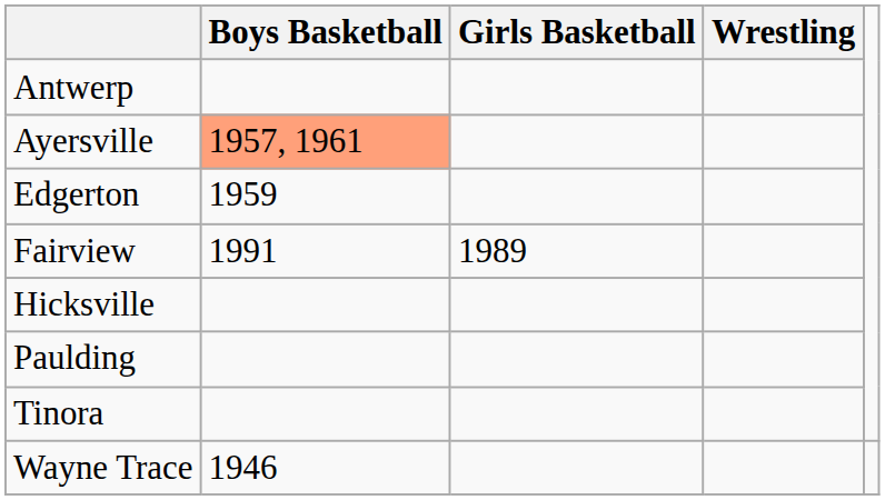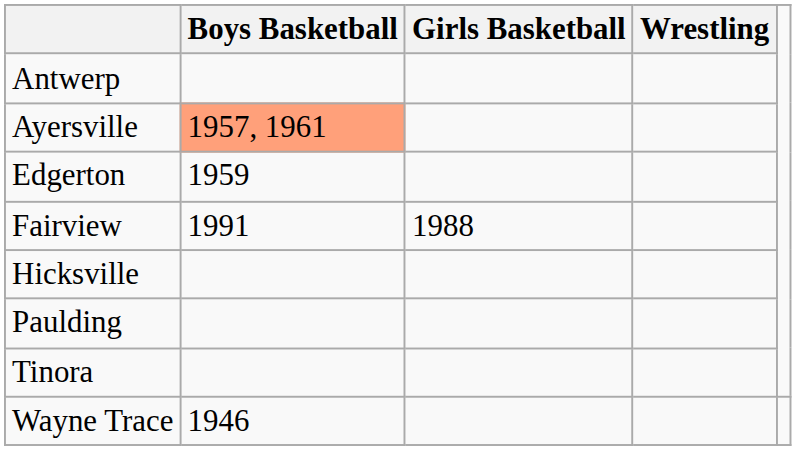Fairview | Girls Basketball: 1989 -> 1988
